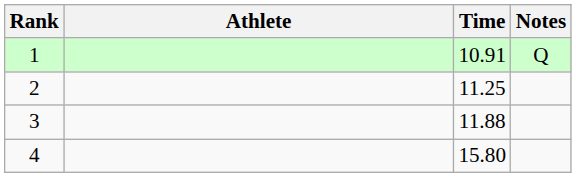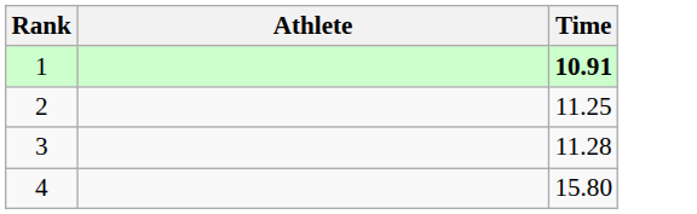- column: Notes | Q
1 | Time: normal -> bold
3 | Time: 11.88 -> 11.28
